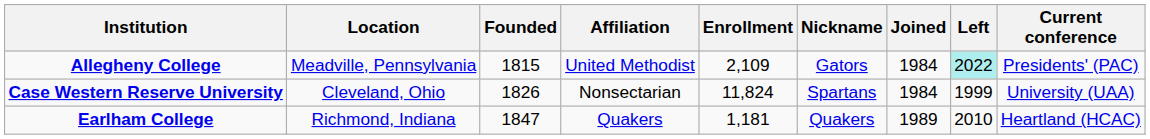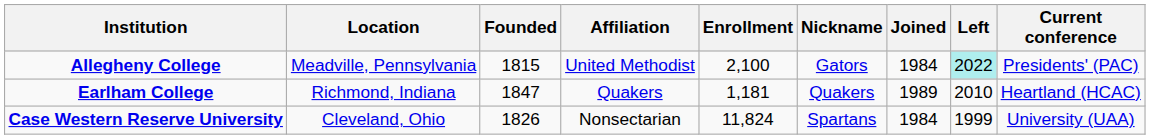Allegheny College | Enrollment: 2,109 -> 2,100
rows swapped: Case Western Reserve University <-> Earlham College
